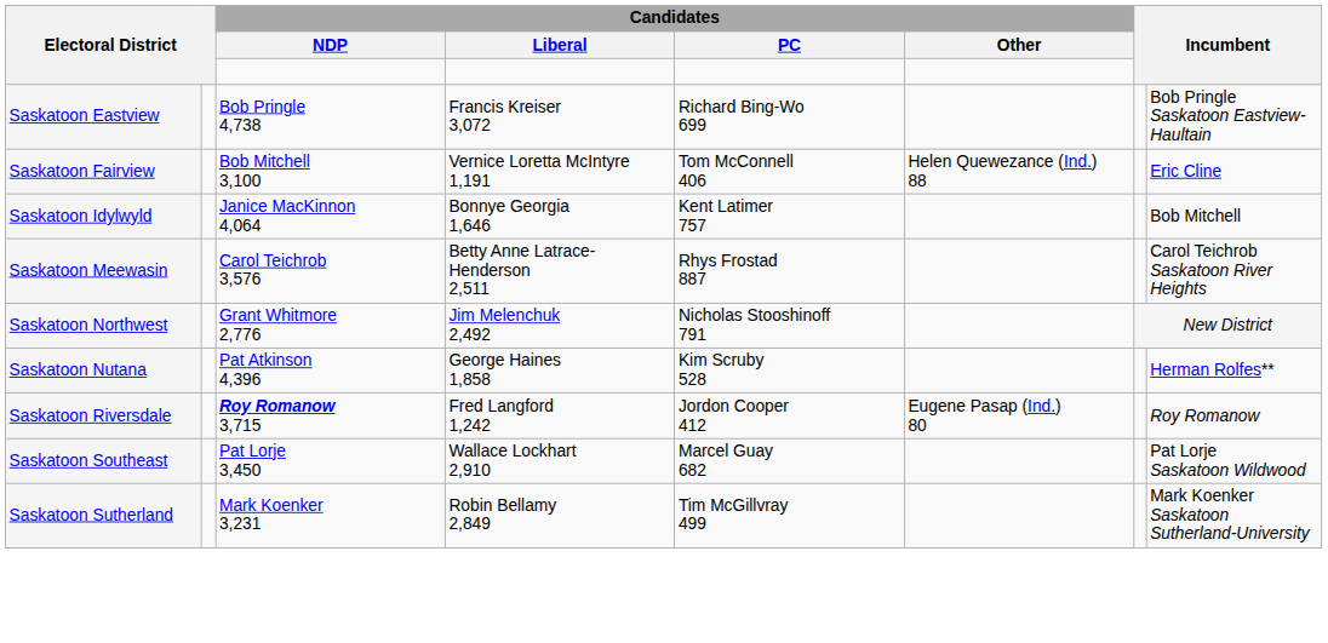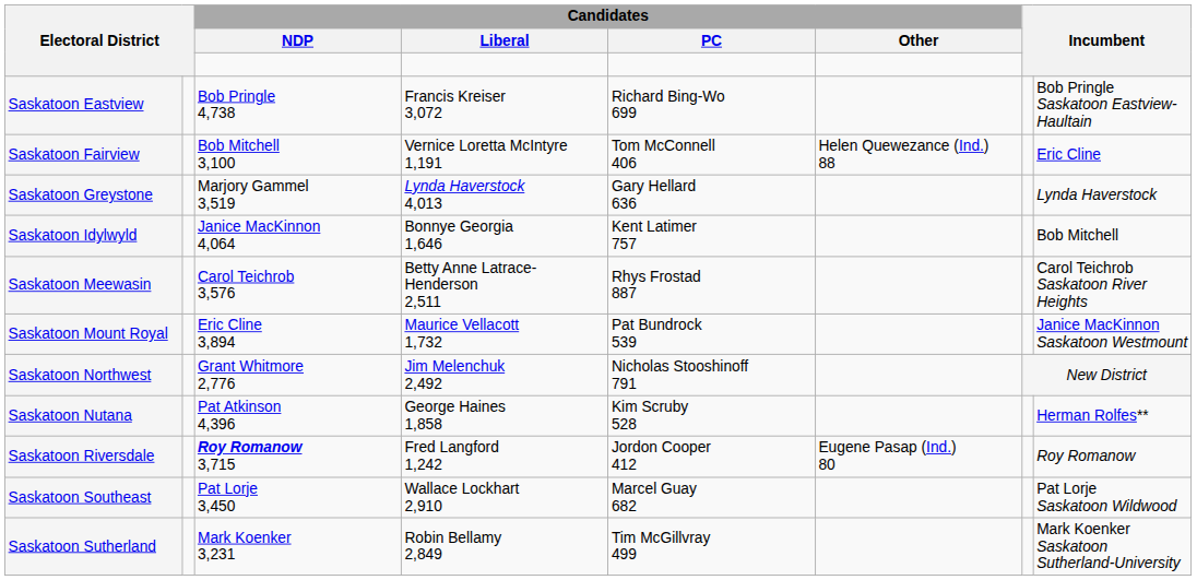+ row: Saskatoon Greystone | Marjory Gammel 3,519 | Lynda Haverstock 4,013 | Gary Hellard 636 | Lynda Haverstock
+ row: Saskatoon Mount Royal | Eric Cline 3,894 | Maurice Vellacott 1,732 | Pat Bundrock 539 | Janice MacKinnon Saskatoon Westmount
